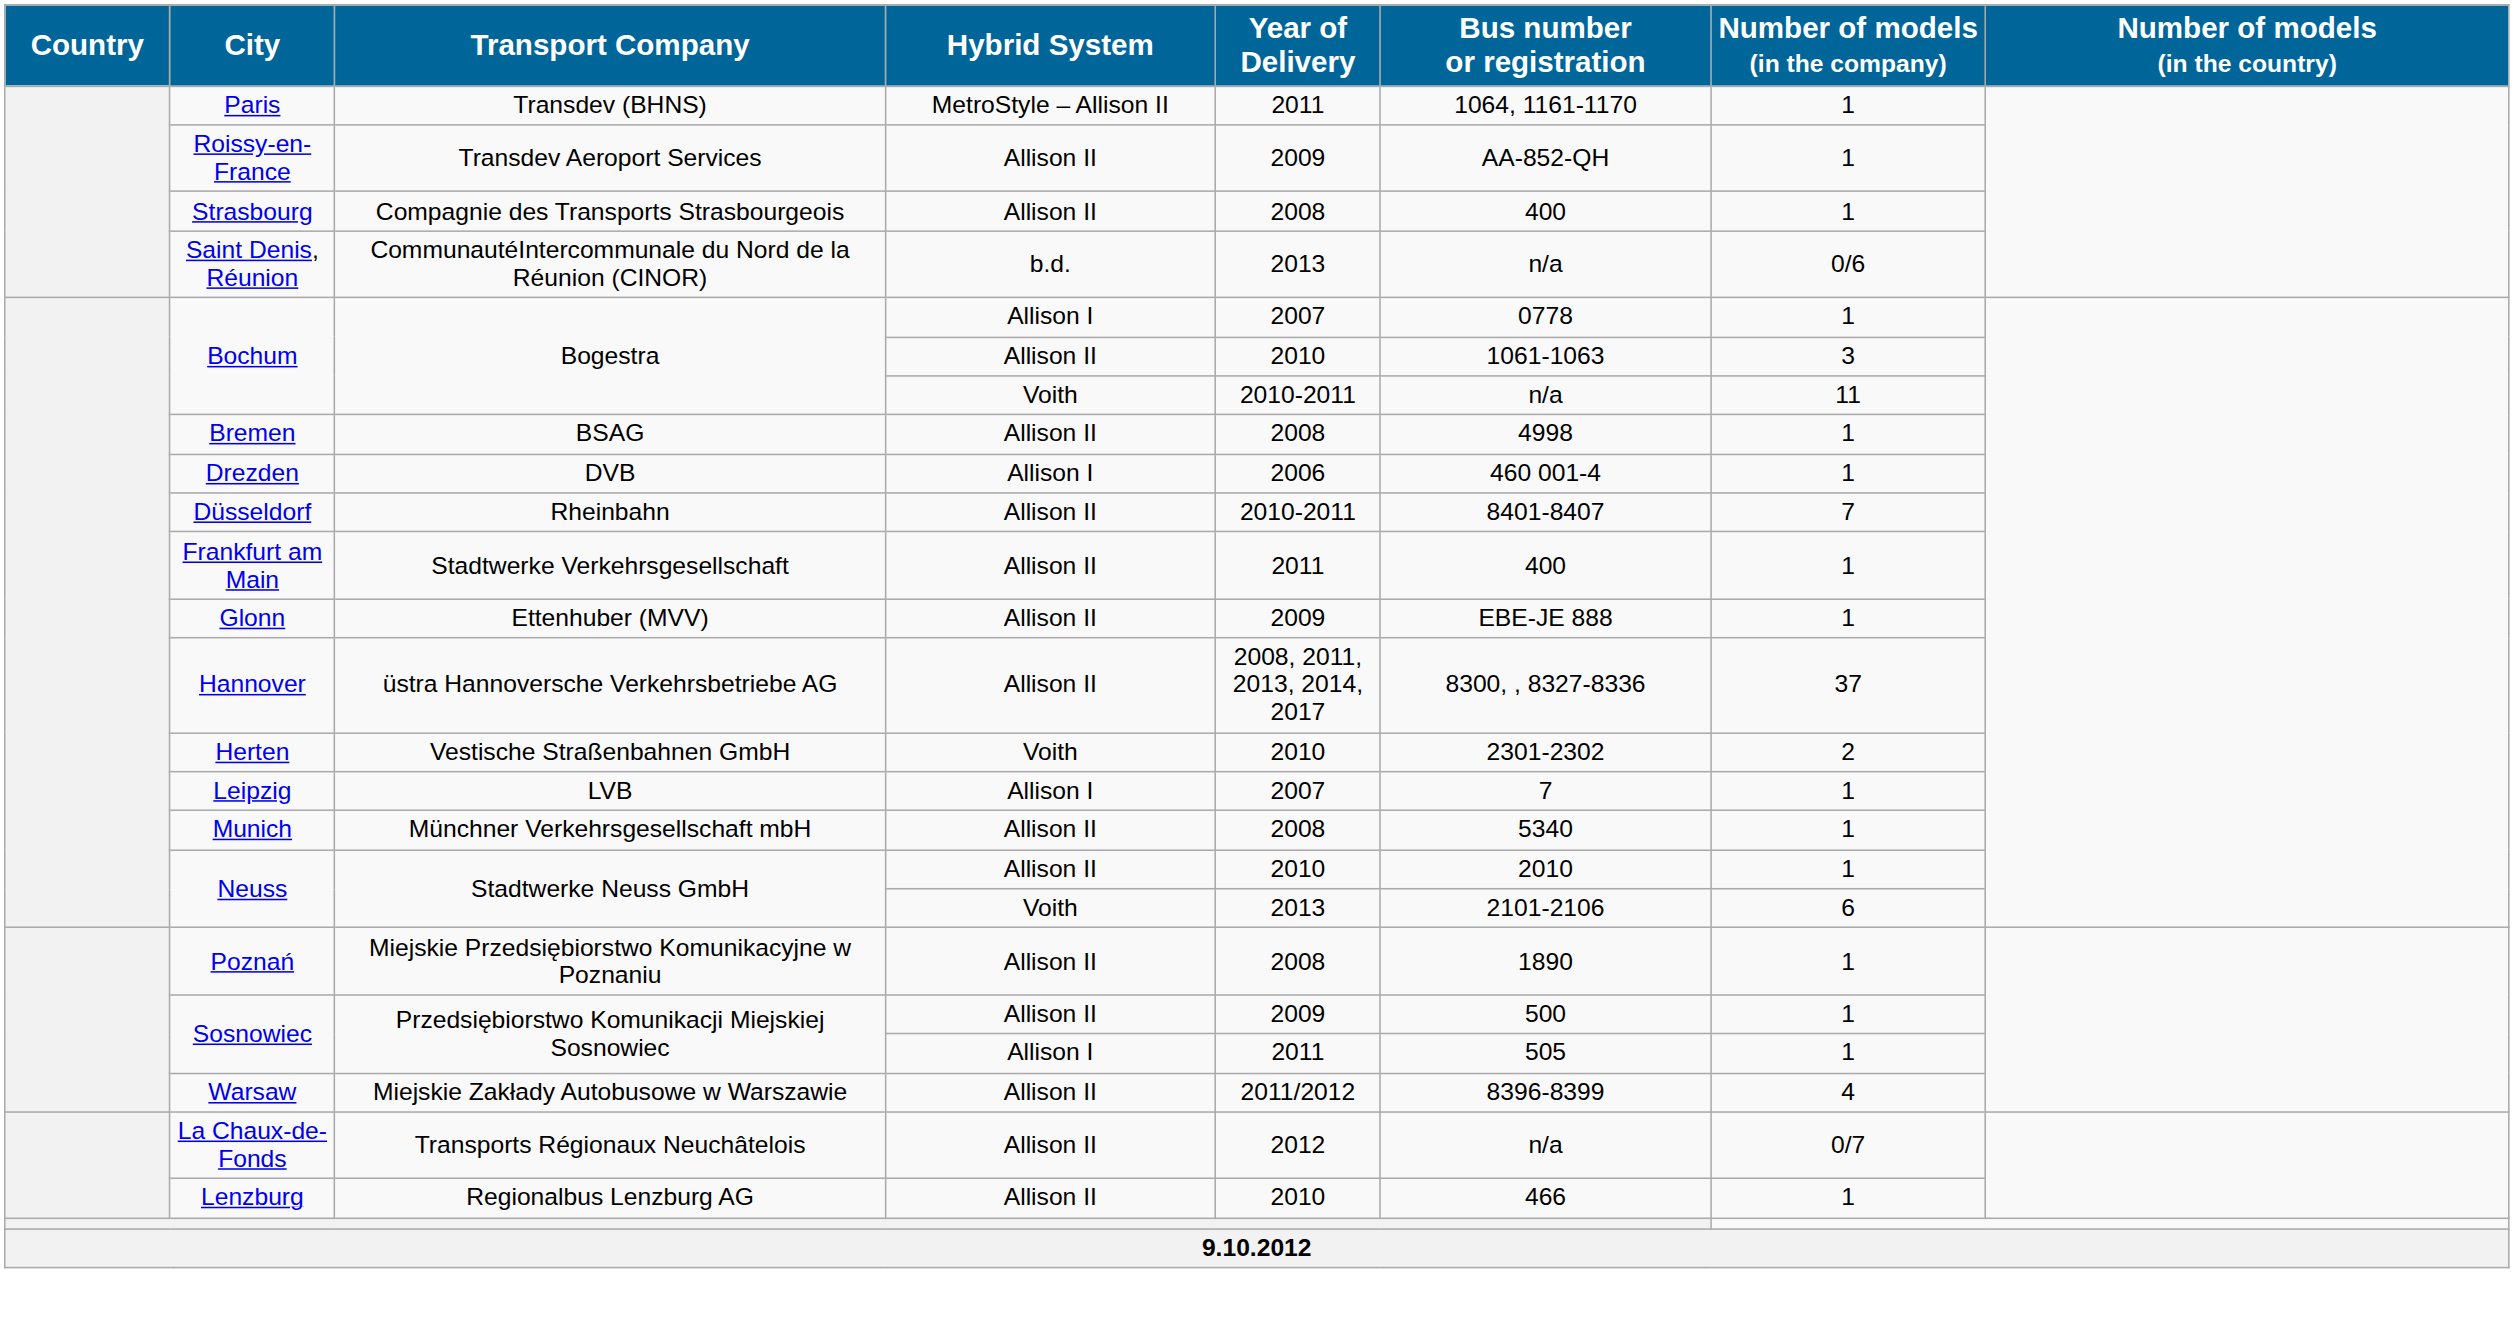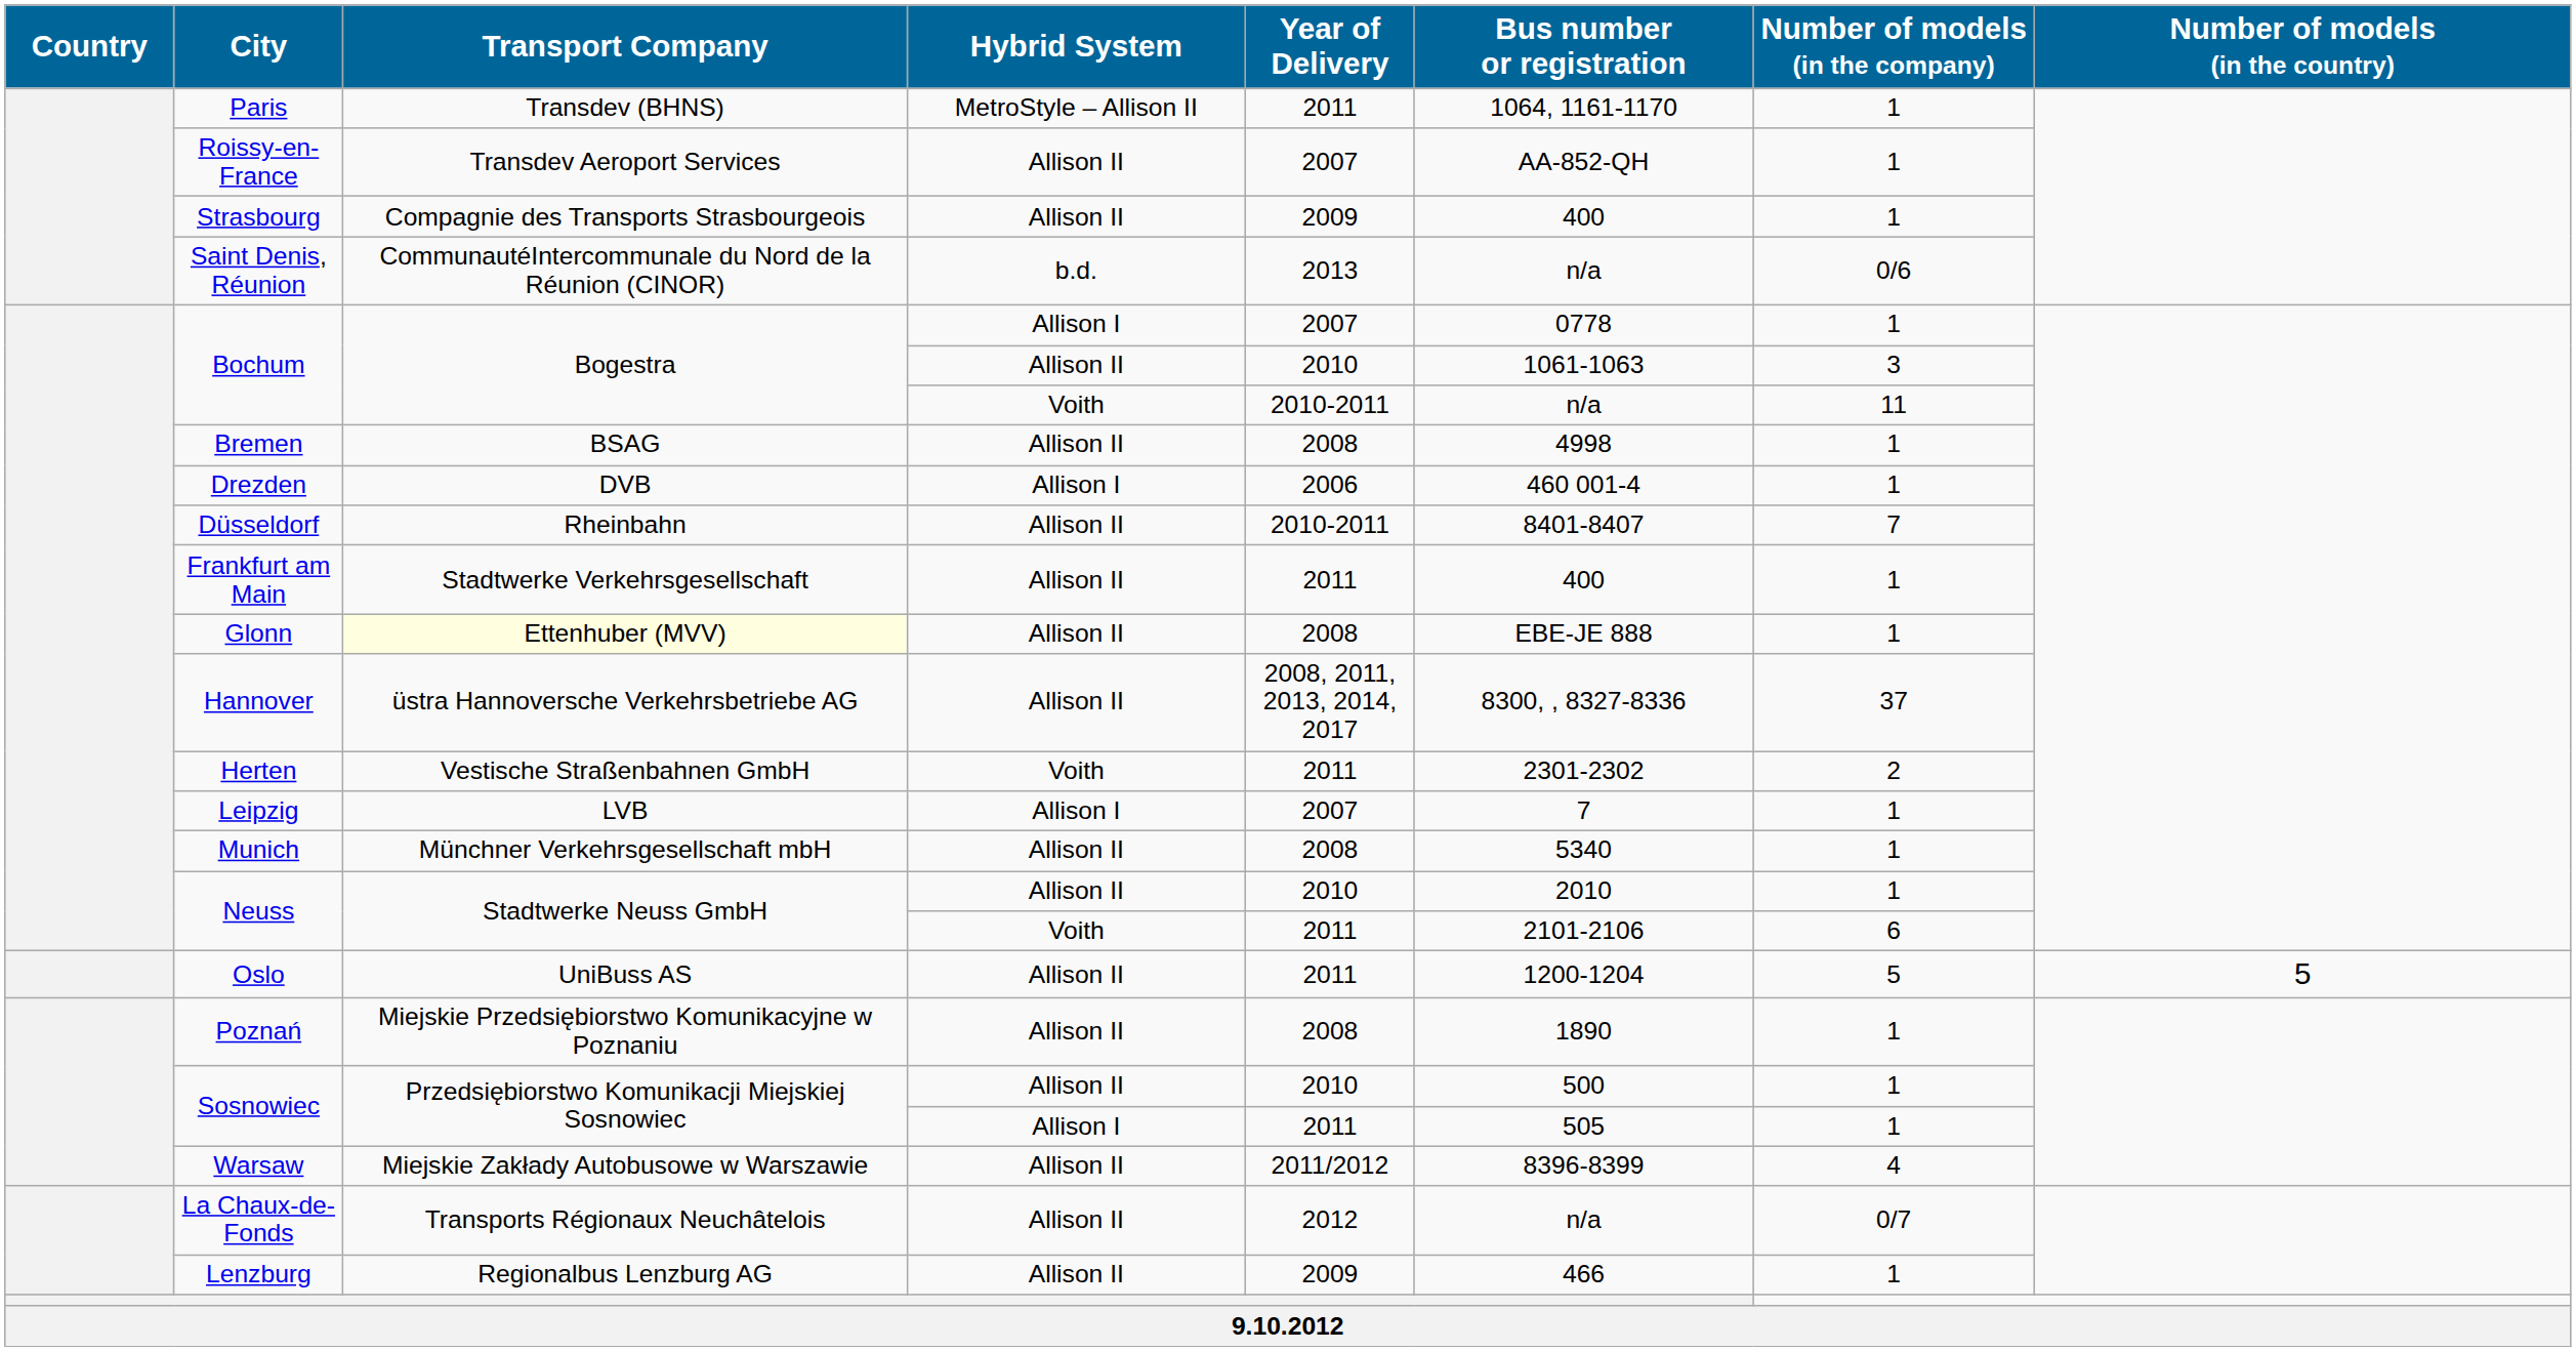Roissy-en-France | Year of Delivery: 2009 -> 2007
Strasbourg | Year of Delivery: 2008 -> 2009
Glonn | Transport Company: no background -> lightyellow background
Glonn | Year of Delivery: 2009 -> 2008
Herten | Year of Delivery: 2010 -> 2011
Neuss / Voith | Year of Delivery: 2013 -> 2011
+ row: Oslo | UniBuss AS | Allison II | 2011 | 1200-1204 | 5 | 5
Sosnowiec / Allison II | Year of Delivery: 2009 -> 2010
Lenzburg | Year of Delivery: 2010 -> 2009
